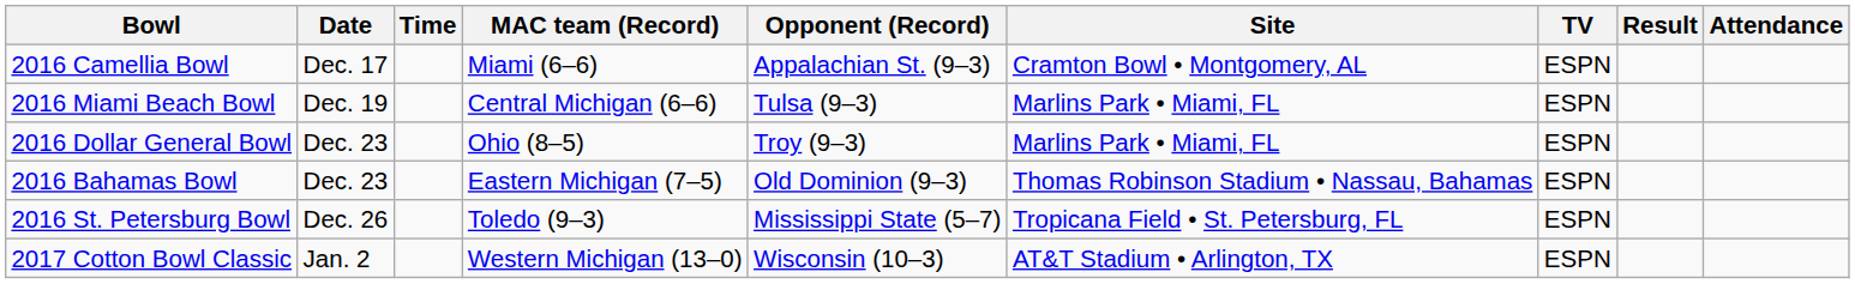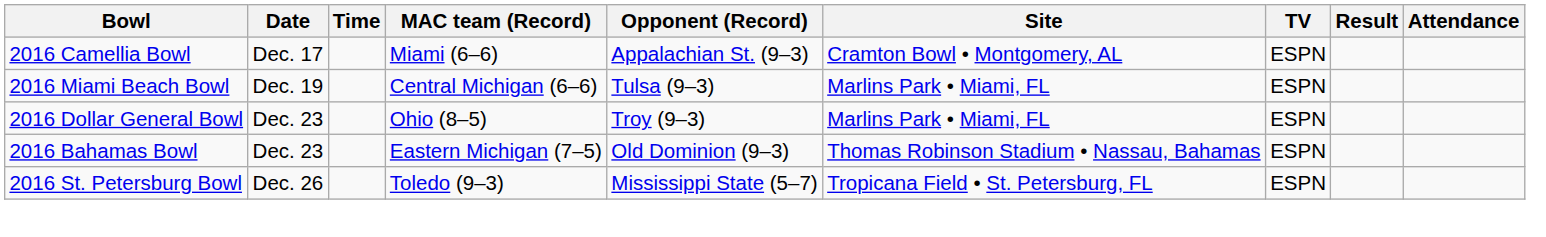- row: 2017 Cotton Bowl Classic | Jan. 2 | Western Michigan (13–0) | Wisconsin (10–3) | AT&T Stadium • Arlington, TX | ESPN
